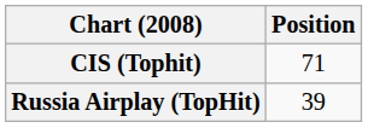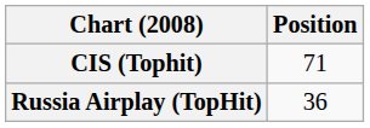Russia Airplay (TopHit) | Position: 39 -> 36
